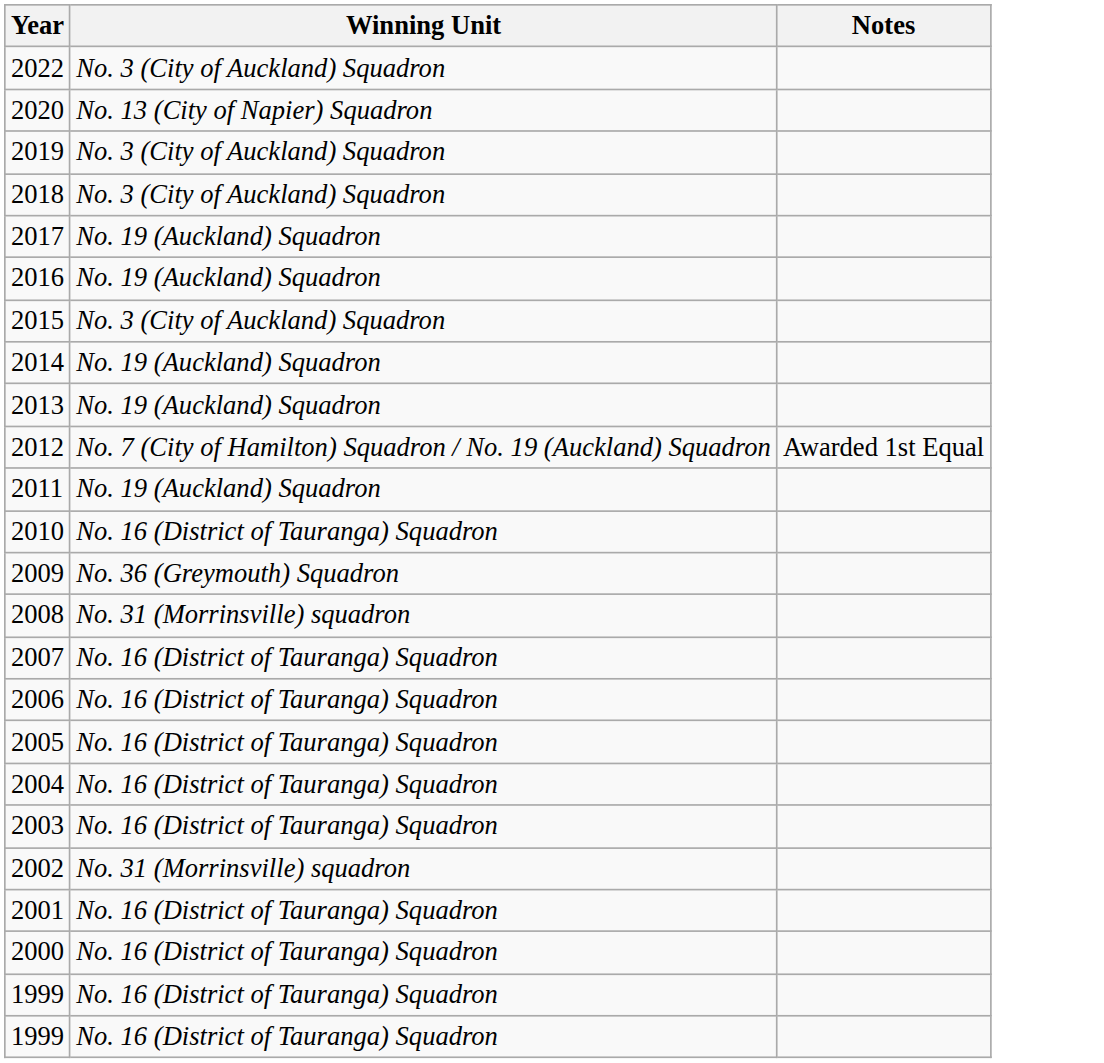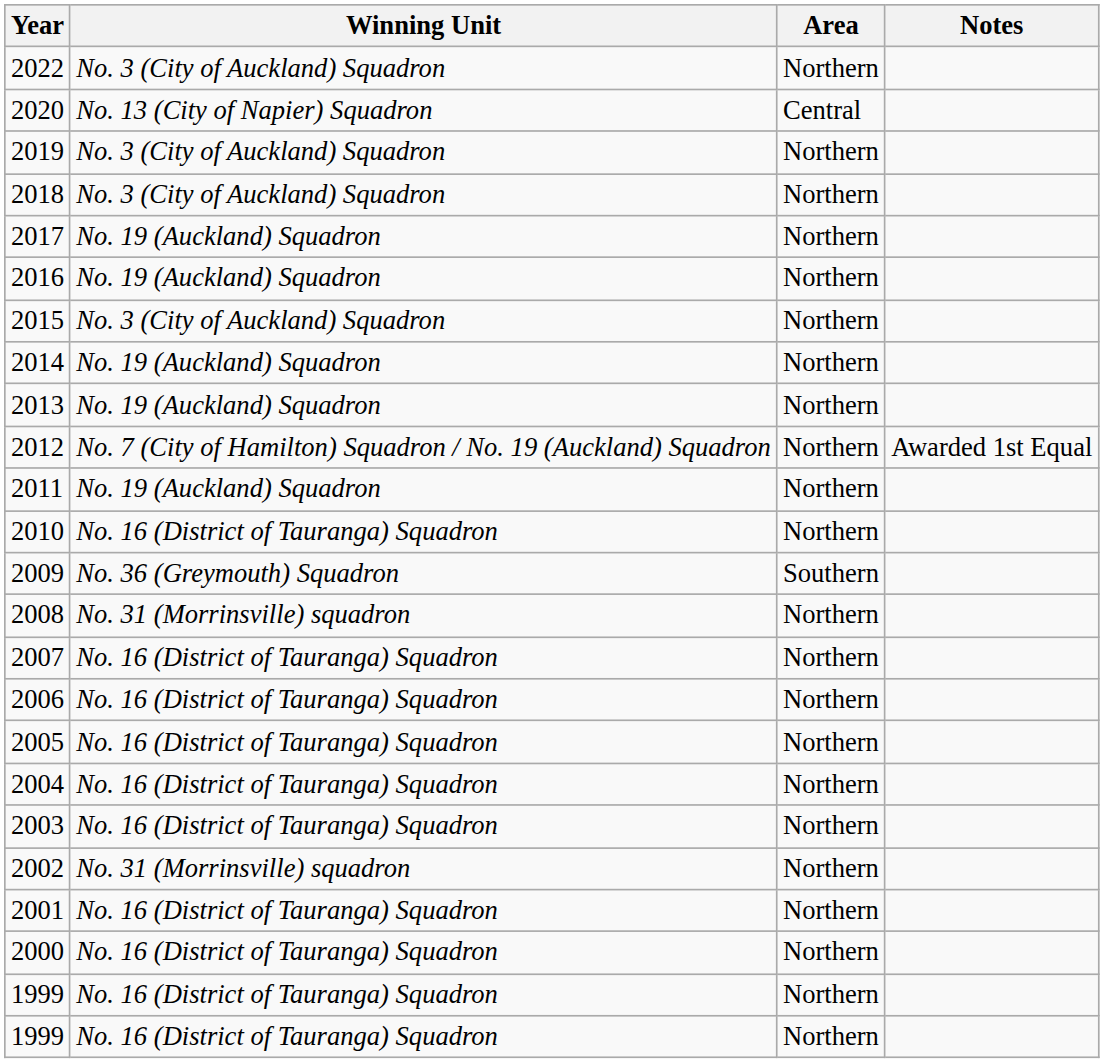+ column: Area | Northern | Central | Northern | Northern | Northern | Northern | Northern | Northern | Northern | Northern | Northern | Northern | Southern | Northern | Northern | Northern | Northern | Northern | Northern | Northern | Northern | Northern | Northern | Northern
